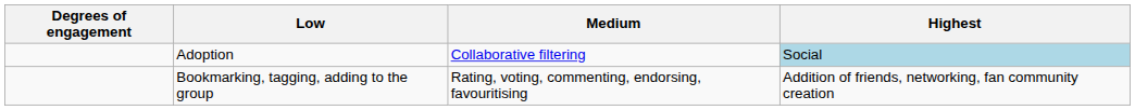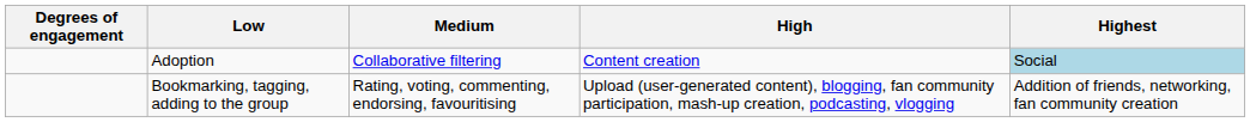+ column: High | Content creation | Upload (user-generated content), blogging, fan community participation, mash-up creation, podcasting, vlogging
